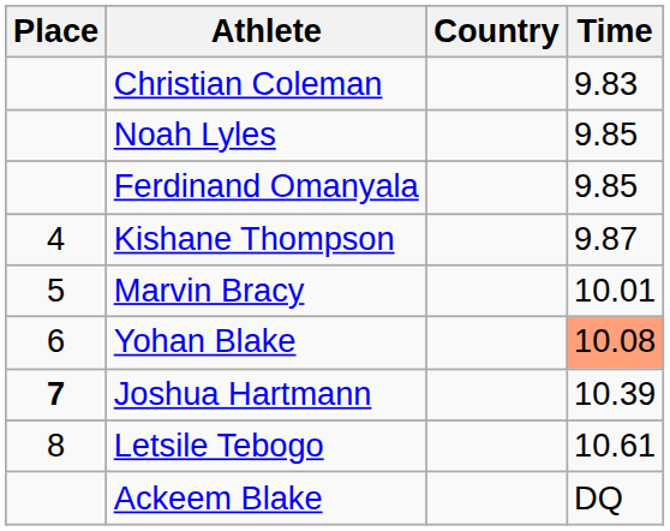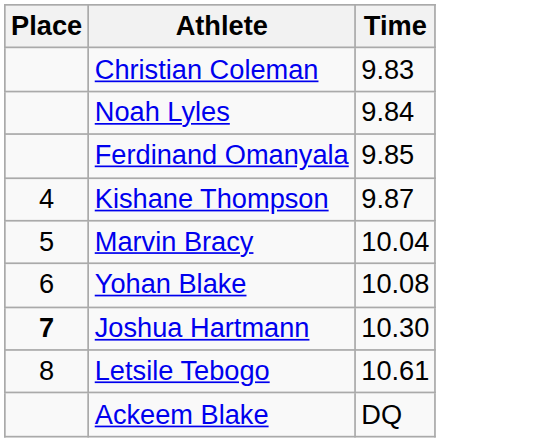- column: Country
Noah Lyles | Time: 9.85 -> 9.84
Marvin Bracy | Time: 10.01 -> 10.04
Yohan Blake | Time: lightsalmon background -> no background
Joshua Hartmann | Time: 10.39 -> 10.30
